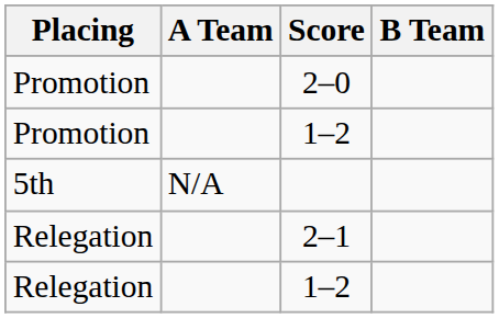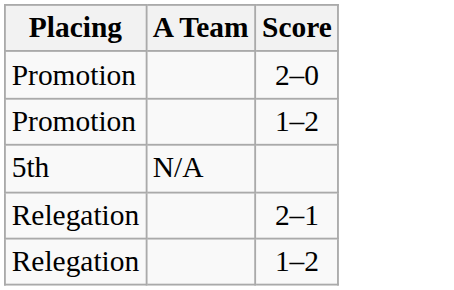- column: B Team
